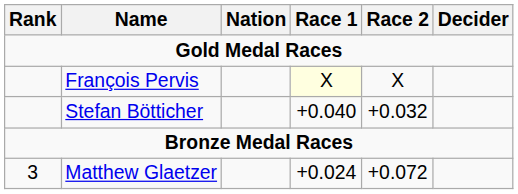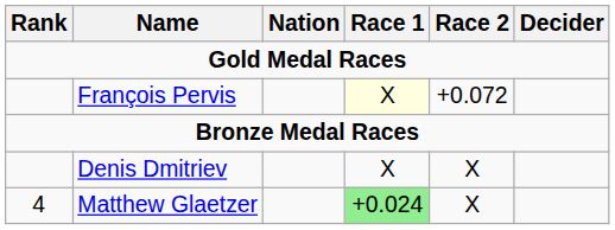François Pervis | Race 2: X -> +0.072
- row: Stefan Bötticher | +0.040 | +0.032
+ row: Denis Dmitriev | X | X
Matthew Glaetzer | Rank: 3 -> 4
Matthew Glaetzer | Race 1: no background -> lightgreen background
Matthew Glaetzer | Race 2: +0.072 -> X
